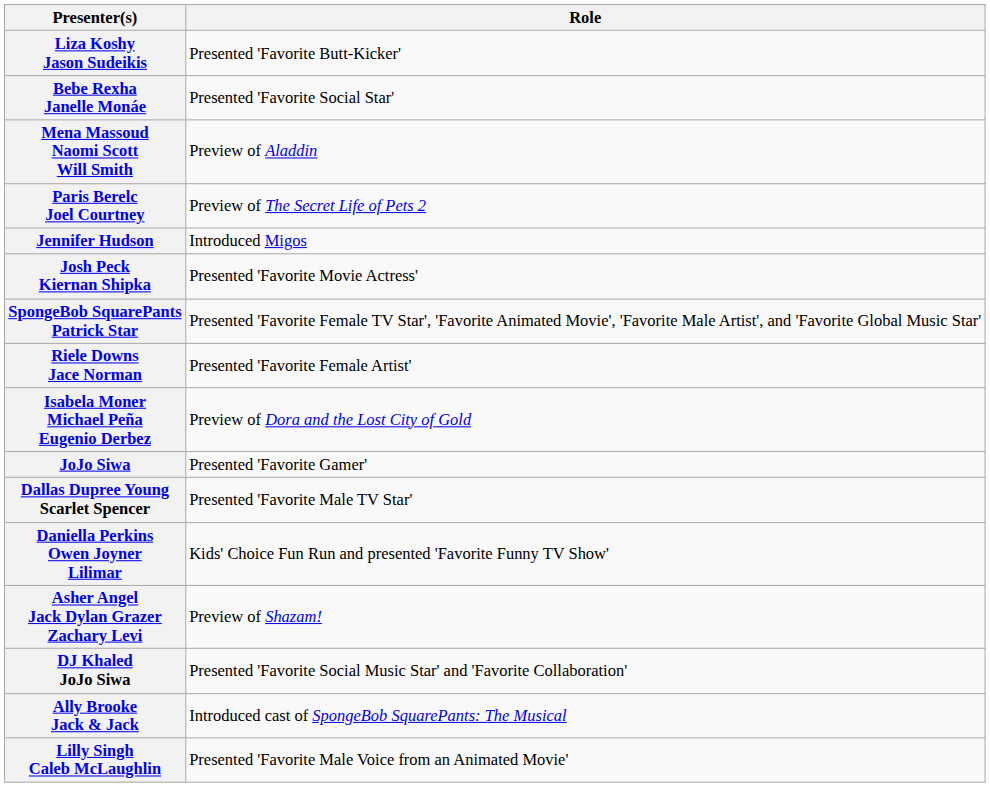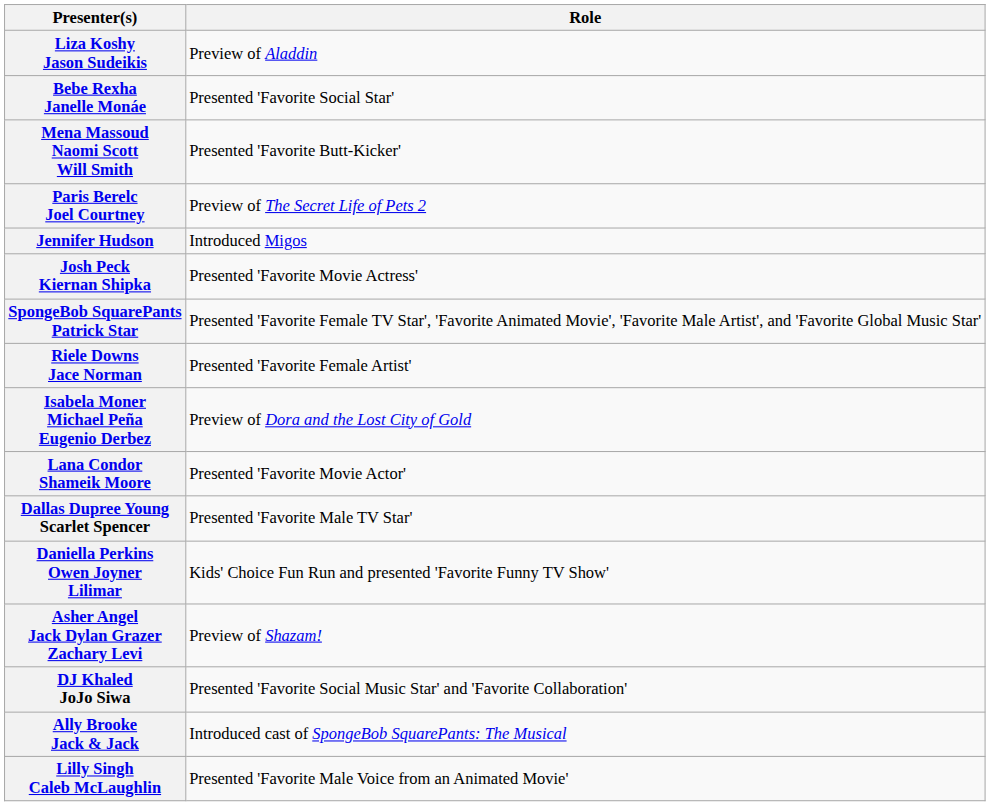Liza Koshy Jason Sudeikis | Role: Presented 'Favorite Butt-Kicker' -> Preview of Aladdin
Mena Massoud Naomi Scott Will Smith | Role: Preview of Aladdin -> Presented 'Favorite Butt-Kicker'
- row: JoJo Siwa | Presented 'Favorite Gamer'
+ row: Lana Condor Shameik Moore | Presented 'Favorite Movie Actor'
